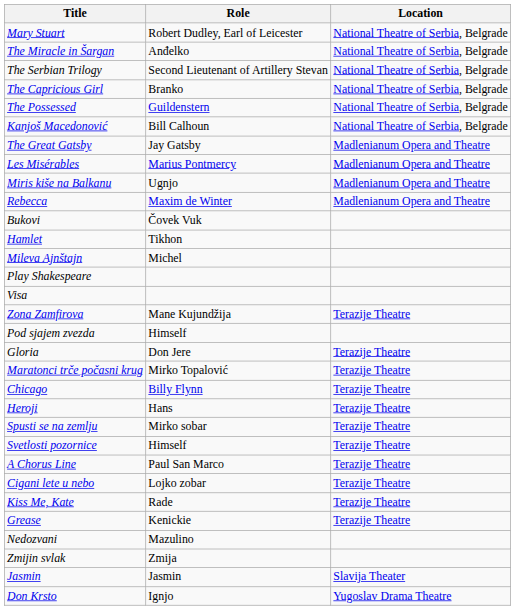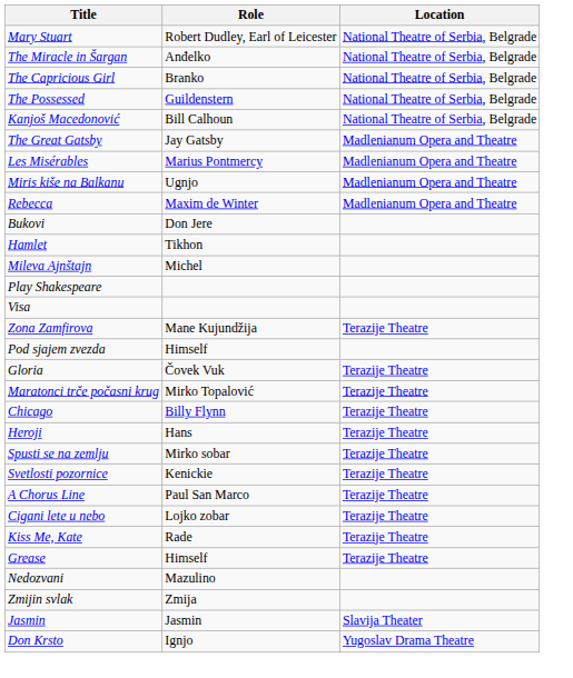- row: The Serbian Trilogy | Second Lieutenant of Artillery Stevan | National Theatre of Serbia, Belgrade
Bukovi | Role: Čovek Vuk -> Don Jere
Gloria | Role: Don Jere -> Čovek Vuk
Svetlosti pozornice | Role: Himself -> Kenickie
Grease | Role: Kenickie -> Himself
